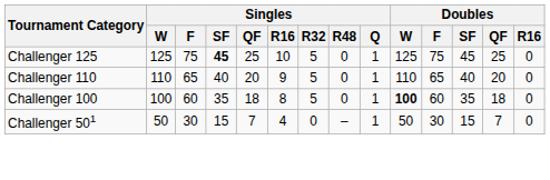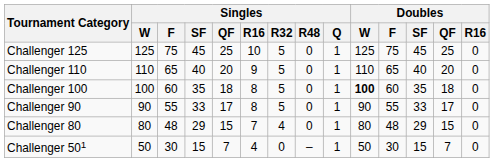Challenger 125 | Singles / SF: bold -> normal
+ row: Challenger 90 | 90 | 55 | 33 | 17 | 8 | 5 | 0 | 1 | 90 | 55 | 33 | 17 | 0
+ row: Challenger 80 | 80 | 48 | 29 | 15 | 7 | 4 | 0 | 1 | 80 | 48 | 29 | 15 | 0
